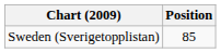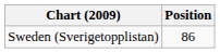Sweden (Sverigetopplistan) | Position: 85 -> 86
